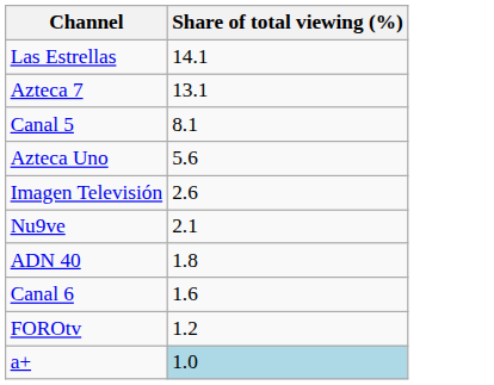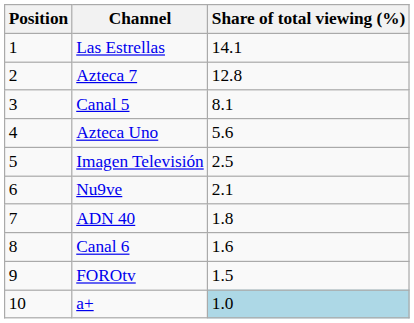+ column: Position | 1 | 2 | 3 | 4 | 5 | 6 | 7 | 8 | 9 | 10
Azteca 7 | Share of total viewing (%): 13.1 -> 12.8
Imagen Televisión | Share of total viewing (%): 2.6 -> 2.5
FOROtv | Share of total viewing (%): 1.2 -> 1.5
